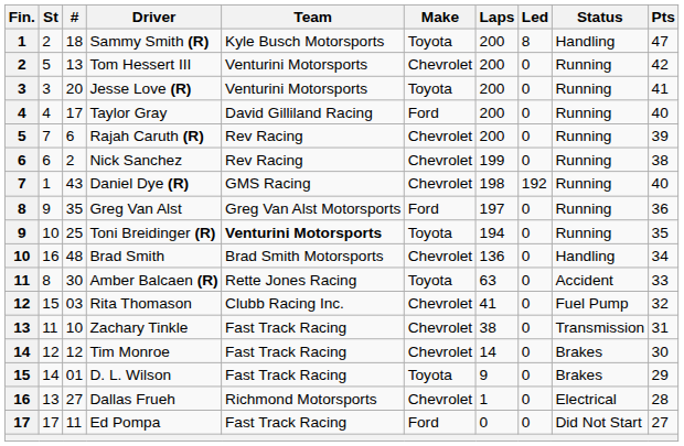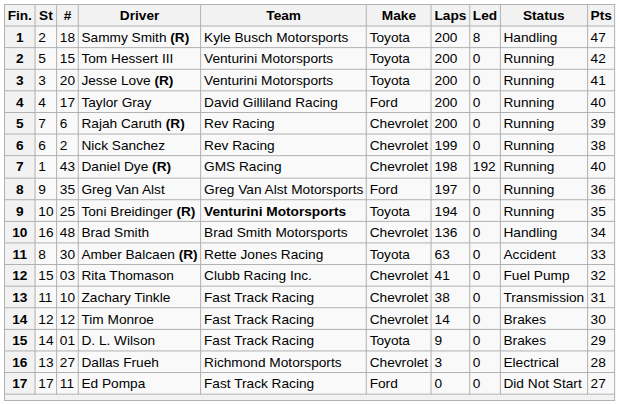Tom Hessert III | #: 13 -> 15
Tom Hessert III | Make: Chevrolet -> Toyota
Dallas Frueh | Laps: 1 -> 3
